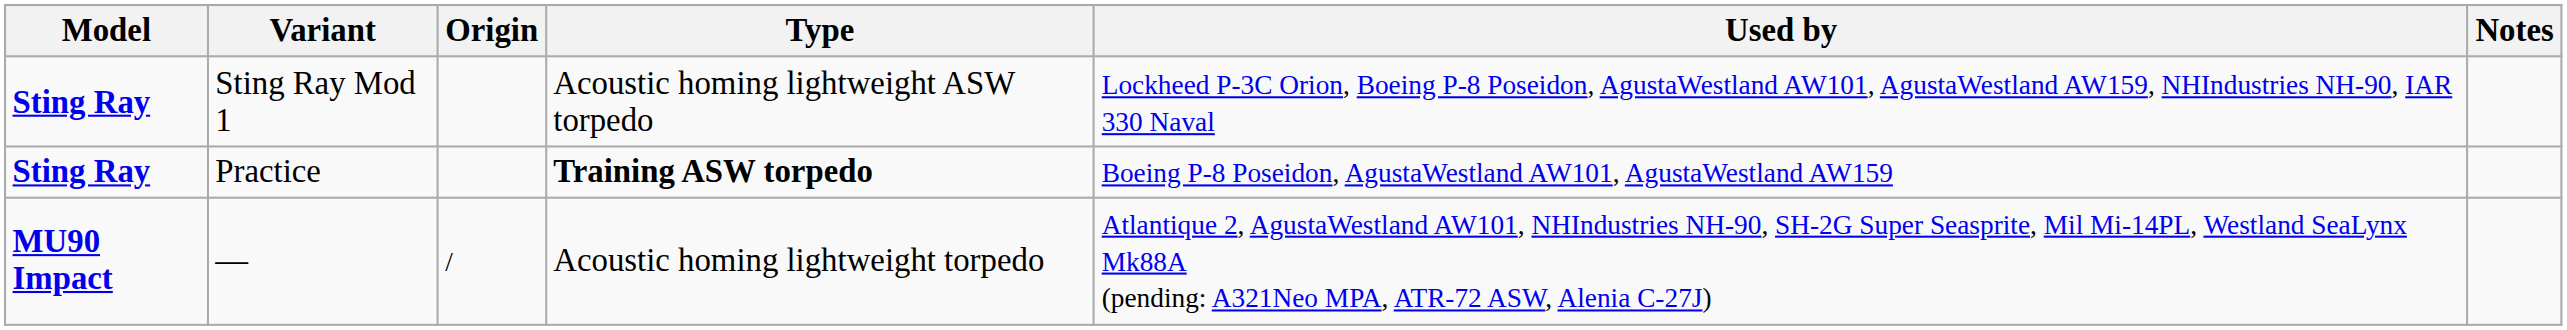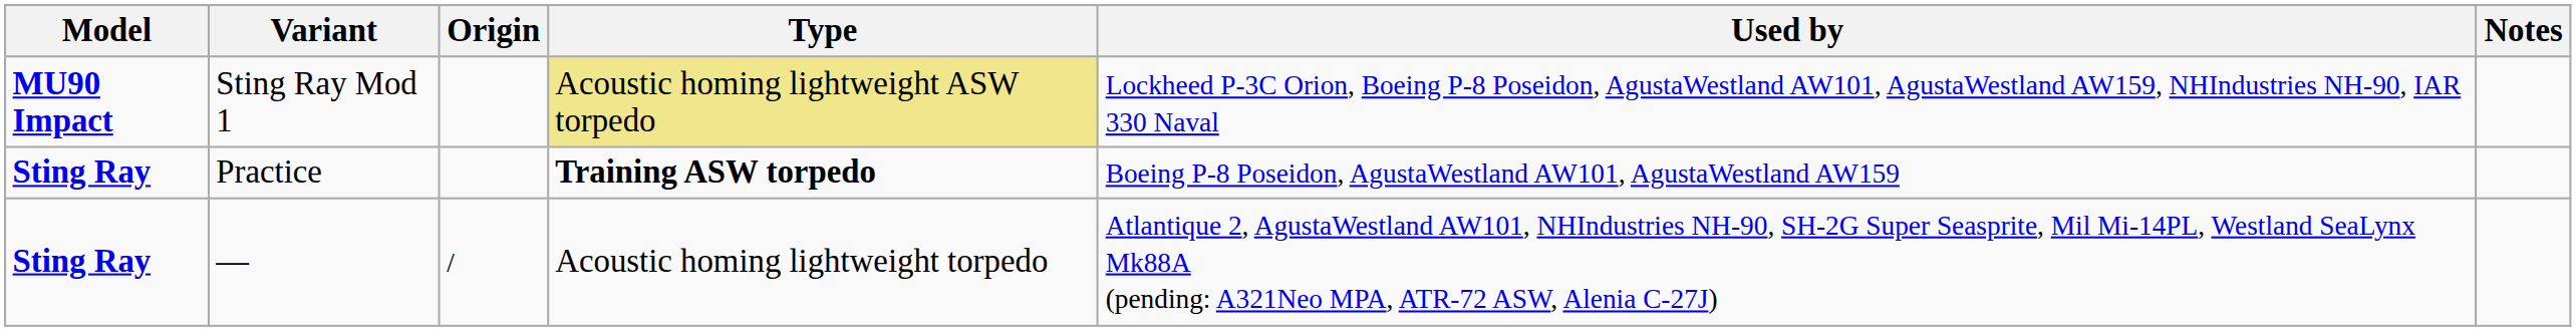Sting Ray Mod 1 | Model: Sting Ray -> MU90 Impact
Sting Ray Mod 1 | Type: no background -> khaki background
— | Model: MU90 Impact -> Sting Ray
